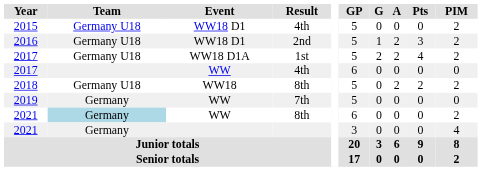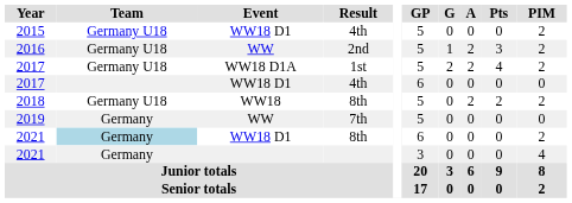2016 | Event: WW18 D1 -> WW
2017 / 4th | Event: WW -> WW18 D1
2021 / 8th | Event: WW -> WW18 D1
